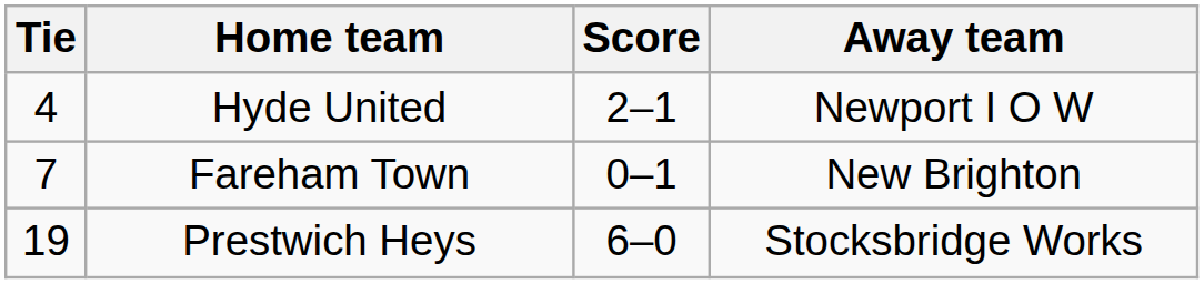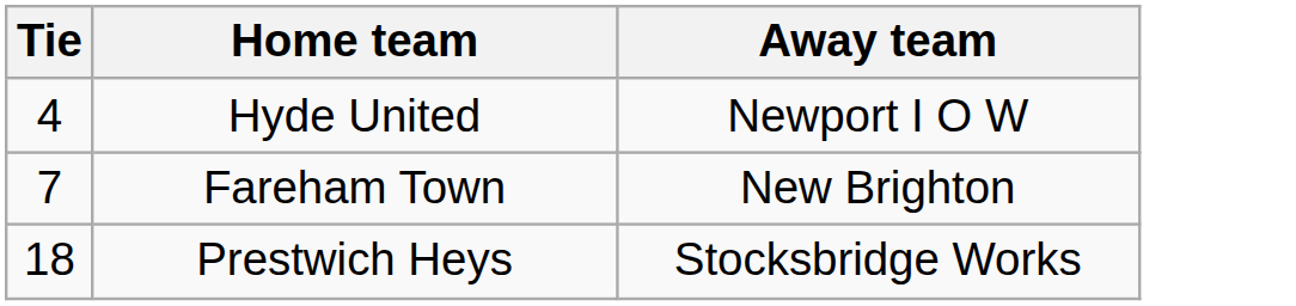- column: Score | 2–1 | 0–1 | 6–0
Prestwich Heys | Tie: 19 -> 18
